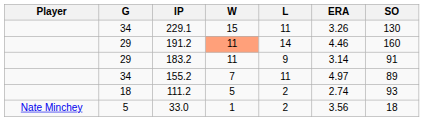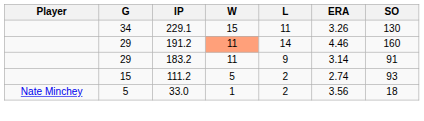- row: 34 | 155.2 | 7 | 11 | 4.97 | 89
111.2 | G: 18 -> 15
